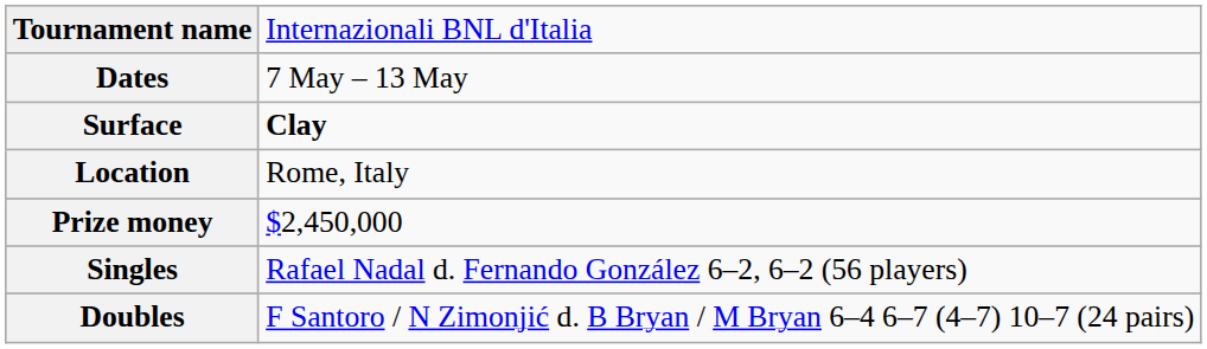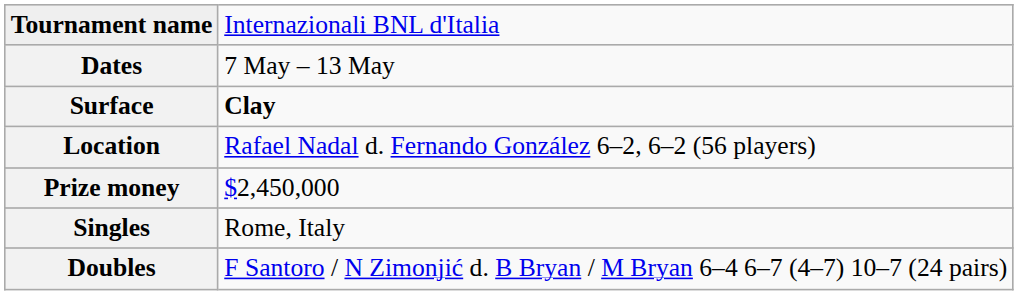Location | column 2: Rome, Italy -> Rafael Nadal d. Fernando González 6–2, 6–2 (56 players)
Singles | column 2: Rafael Nadal d. Fernando González 6–2, 6–2 (56 players) -> Rome, Italy
